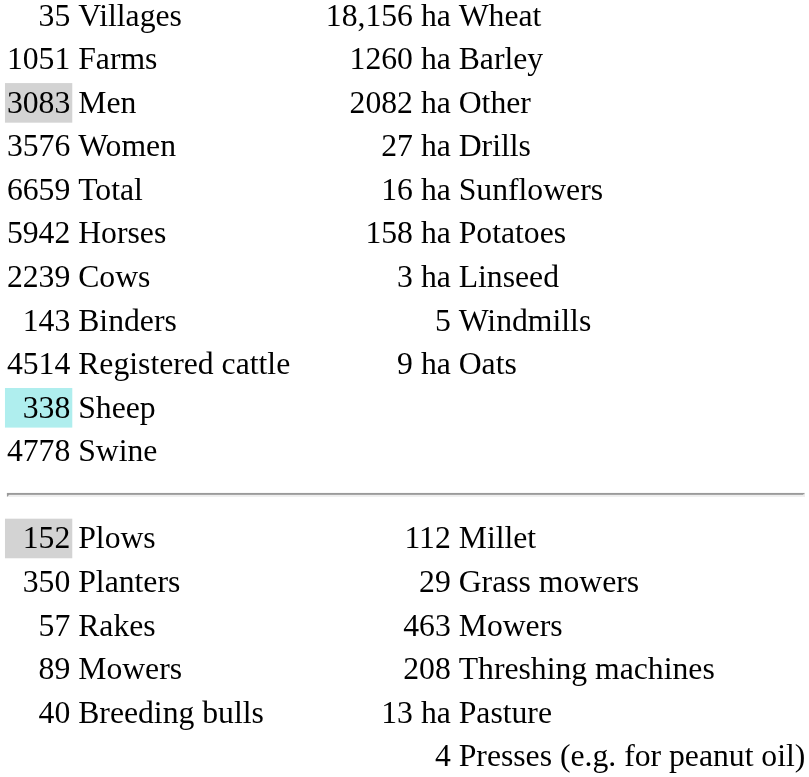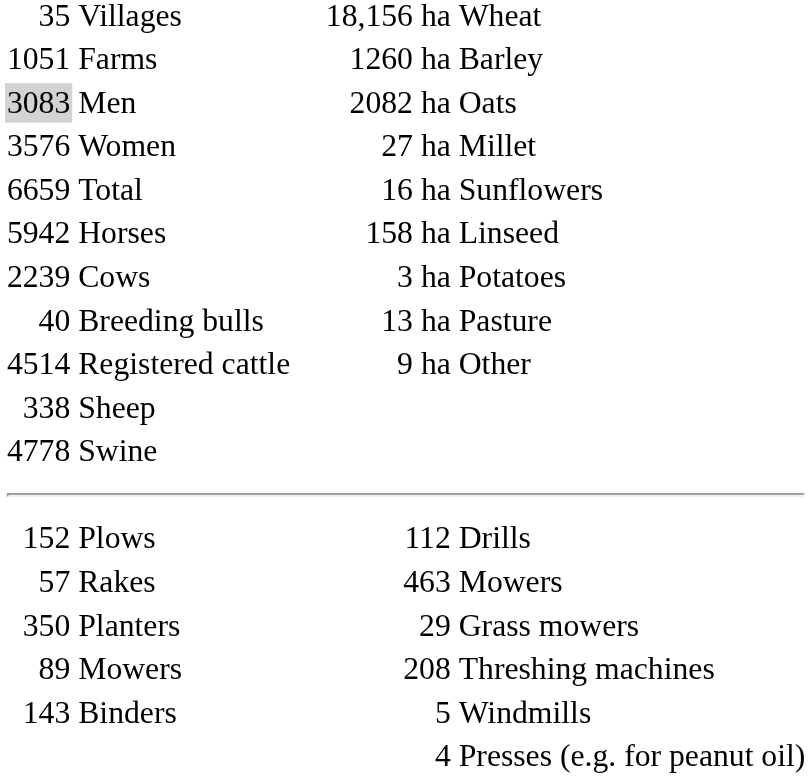Men | column 5: Other -> Oats
Women | column 5: Drills -> Millet
Horses | column 5: Potatoes -> Linseed
Cows | column 5: Linseed -> Potatoes
rows swapped: Breeding bulls <-> Binders
Registered cattle | column 5: Oats -> Other
Sheep | column 1: paleturquoise background -> no background
Plows | column 1: lightgrey background -> no background
Plows | column 5: Millet -> Drills
rows swapped: Planters <-> Rakes
